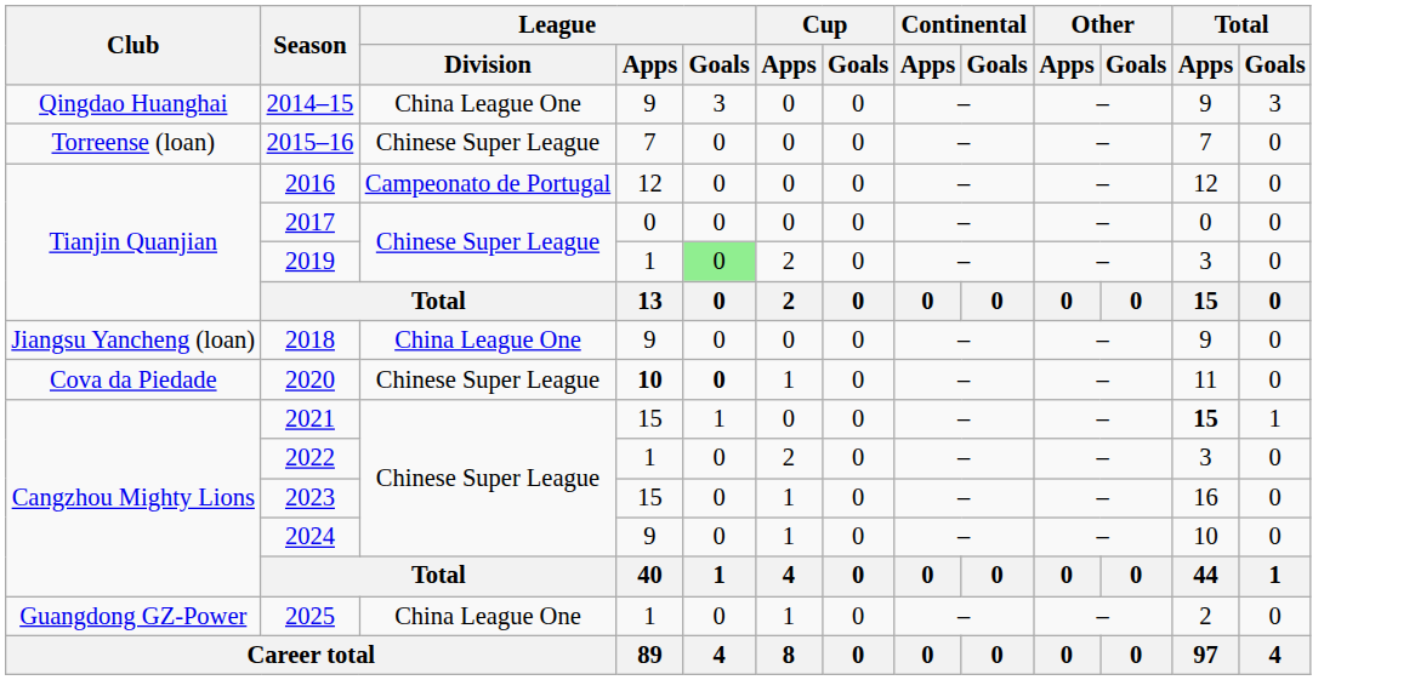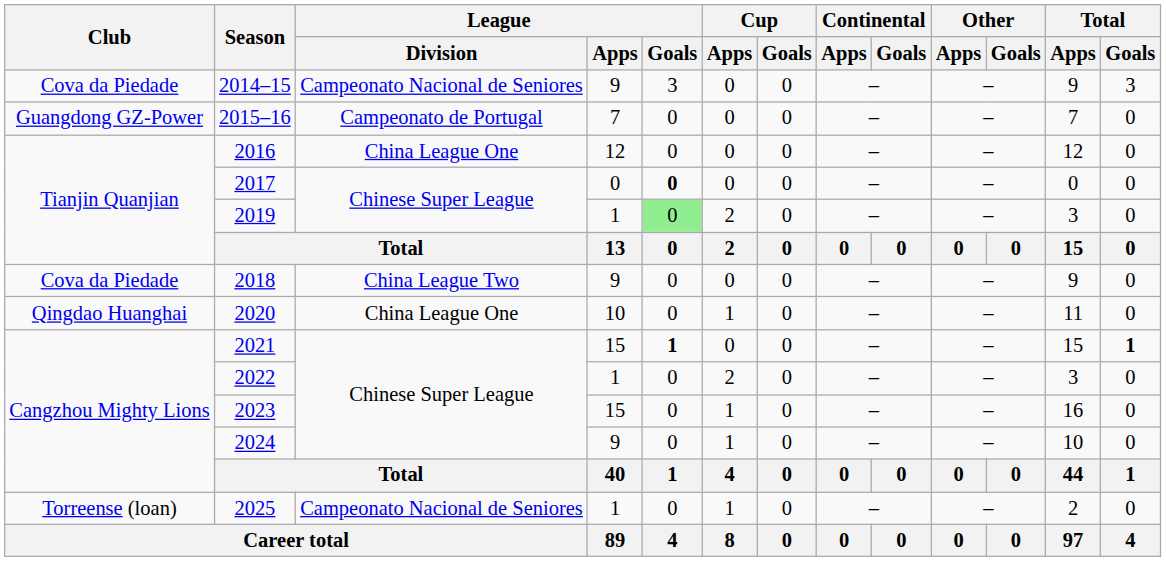2014–15 | Club: Qingdao Huanghai -> Cova da Piedade
2014–15 | League / Division: China League One -> Campeonato Nacional de Seniores
2015–16 | Club: Torreense (loan) -> Guangdong GZ-Power
2015–16 | League / Division: Chinese Super League -> Campeonato de Portugal
2016 | League / Division: Campeonato de Portugal -> China League One
2017 | League / Goals: normal -> bold
2018 | Club: Jiangsu Yancheng (loan) -> Cova da Piedade
2018 | League / Division: China League One -> China League Two
2020 | Club: Cova da Piedade -> Qingdao Huanghai
2020 | League / Division: Chinese Super League -> China League One
2020 | League / Apps: bold -> normal
2020 | League / Goals: bold -> normal
2021 | League / Goals: normal -> bold
2021 | Total / Apps: bold -> normal
2021 | Total / Goals: normal -> bold
2025 | Club: Guangdong GZ-Power -> Torreense (loan)
2025 | League / Division: China League One -> Campeonato Nacional de Seniores
